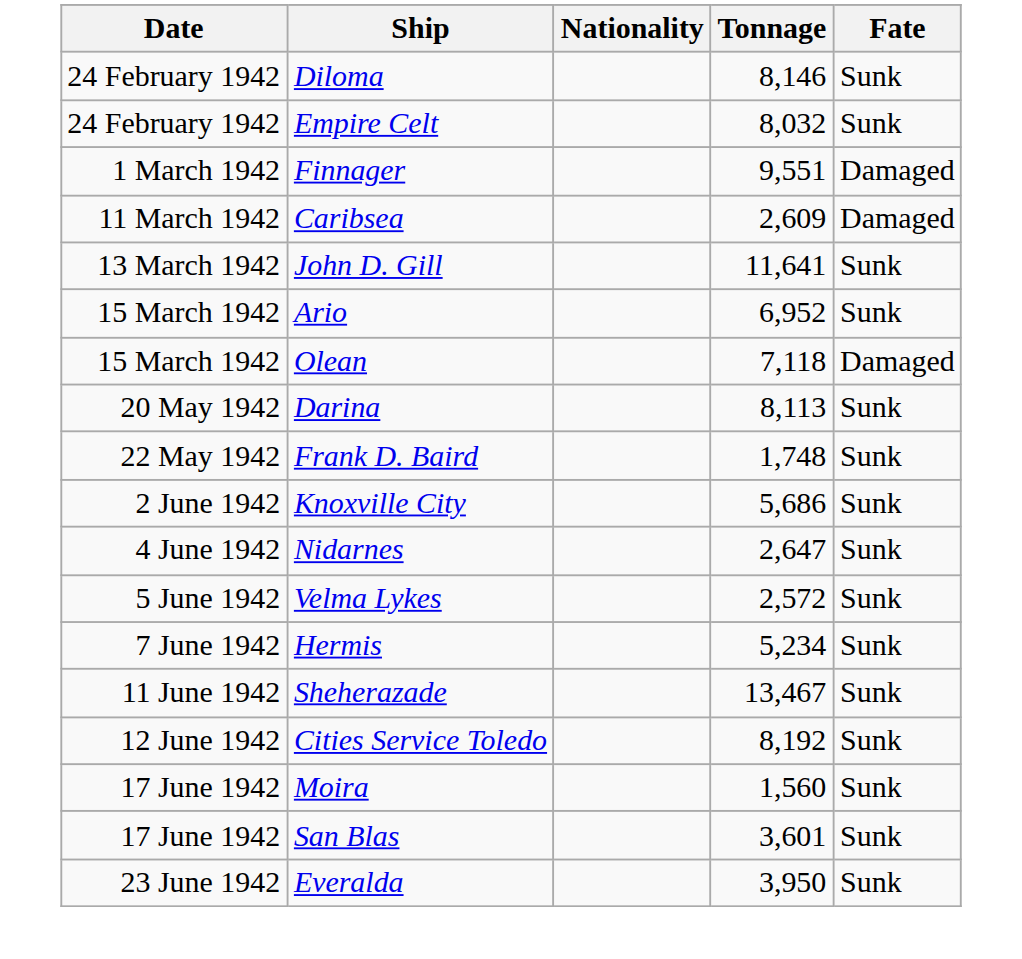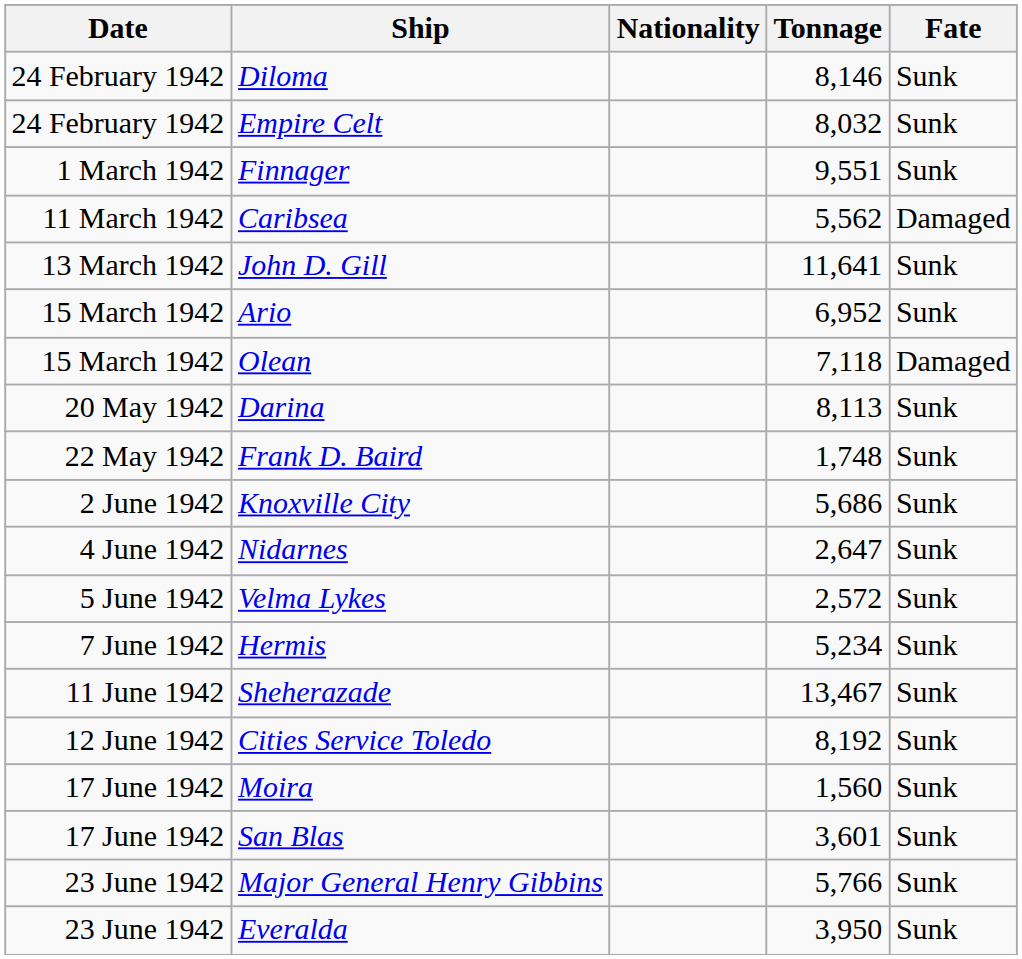Finnager | Fate: Damaged -> Sunk
Caribsea | Tonnage: 2,609 -> 5,562
+ row: 23 June 1942 | Major General Henry Gibbins | 5,766 | Sunk
